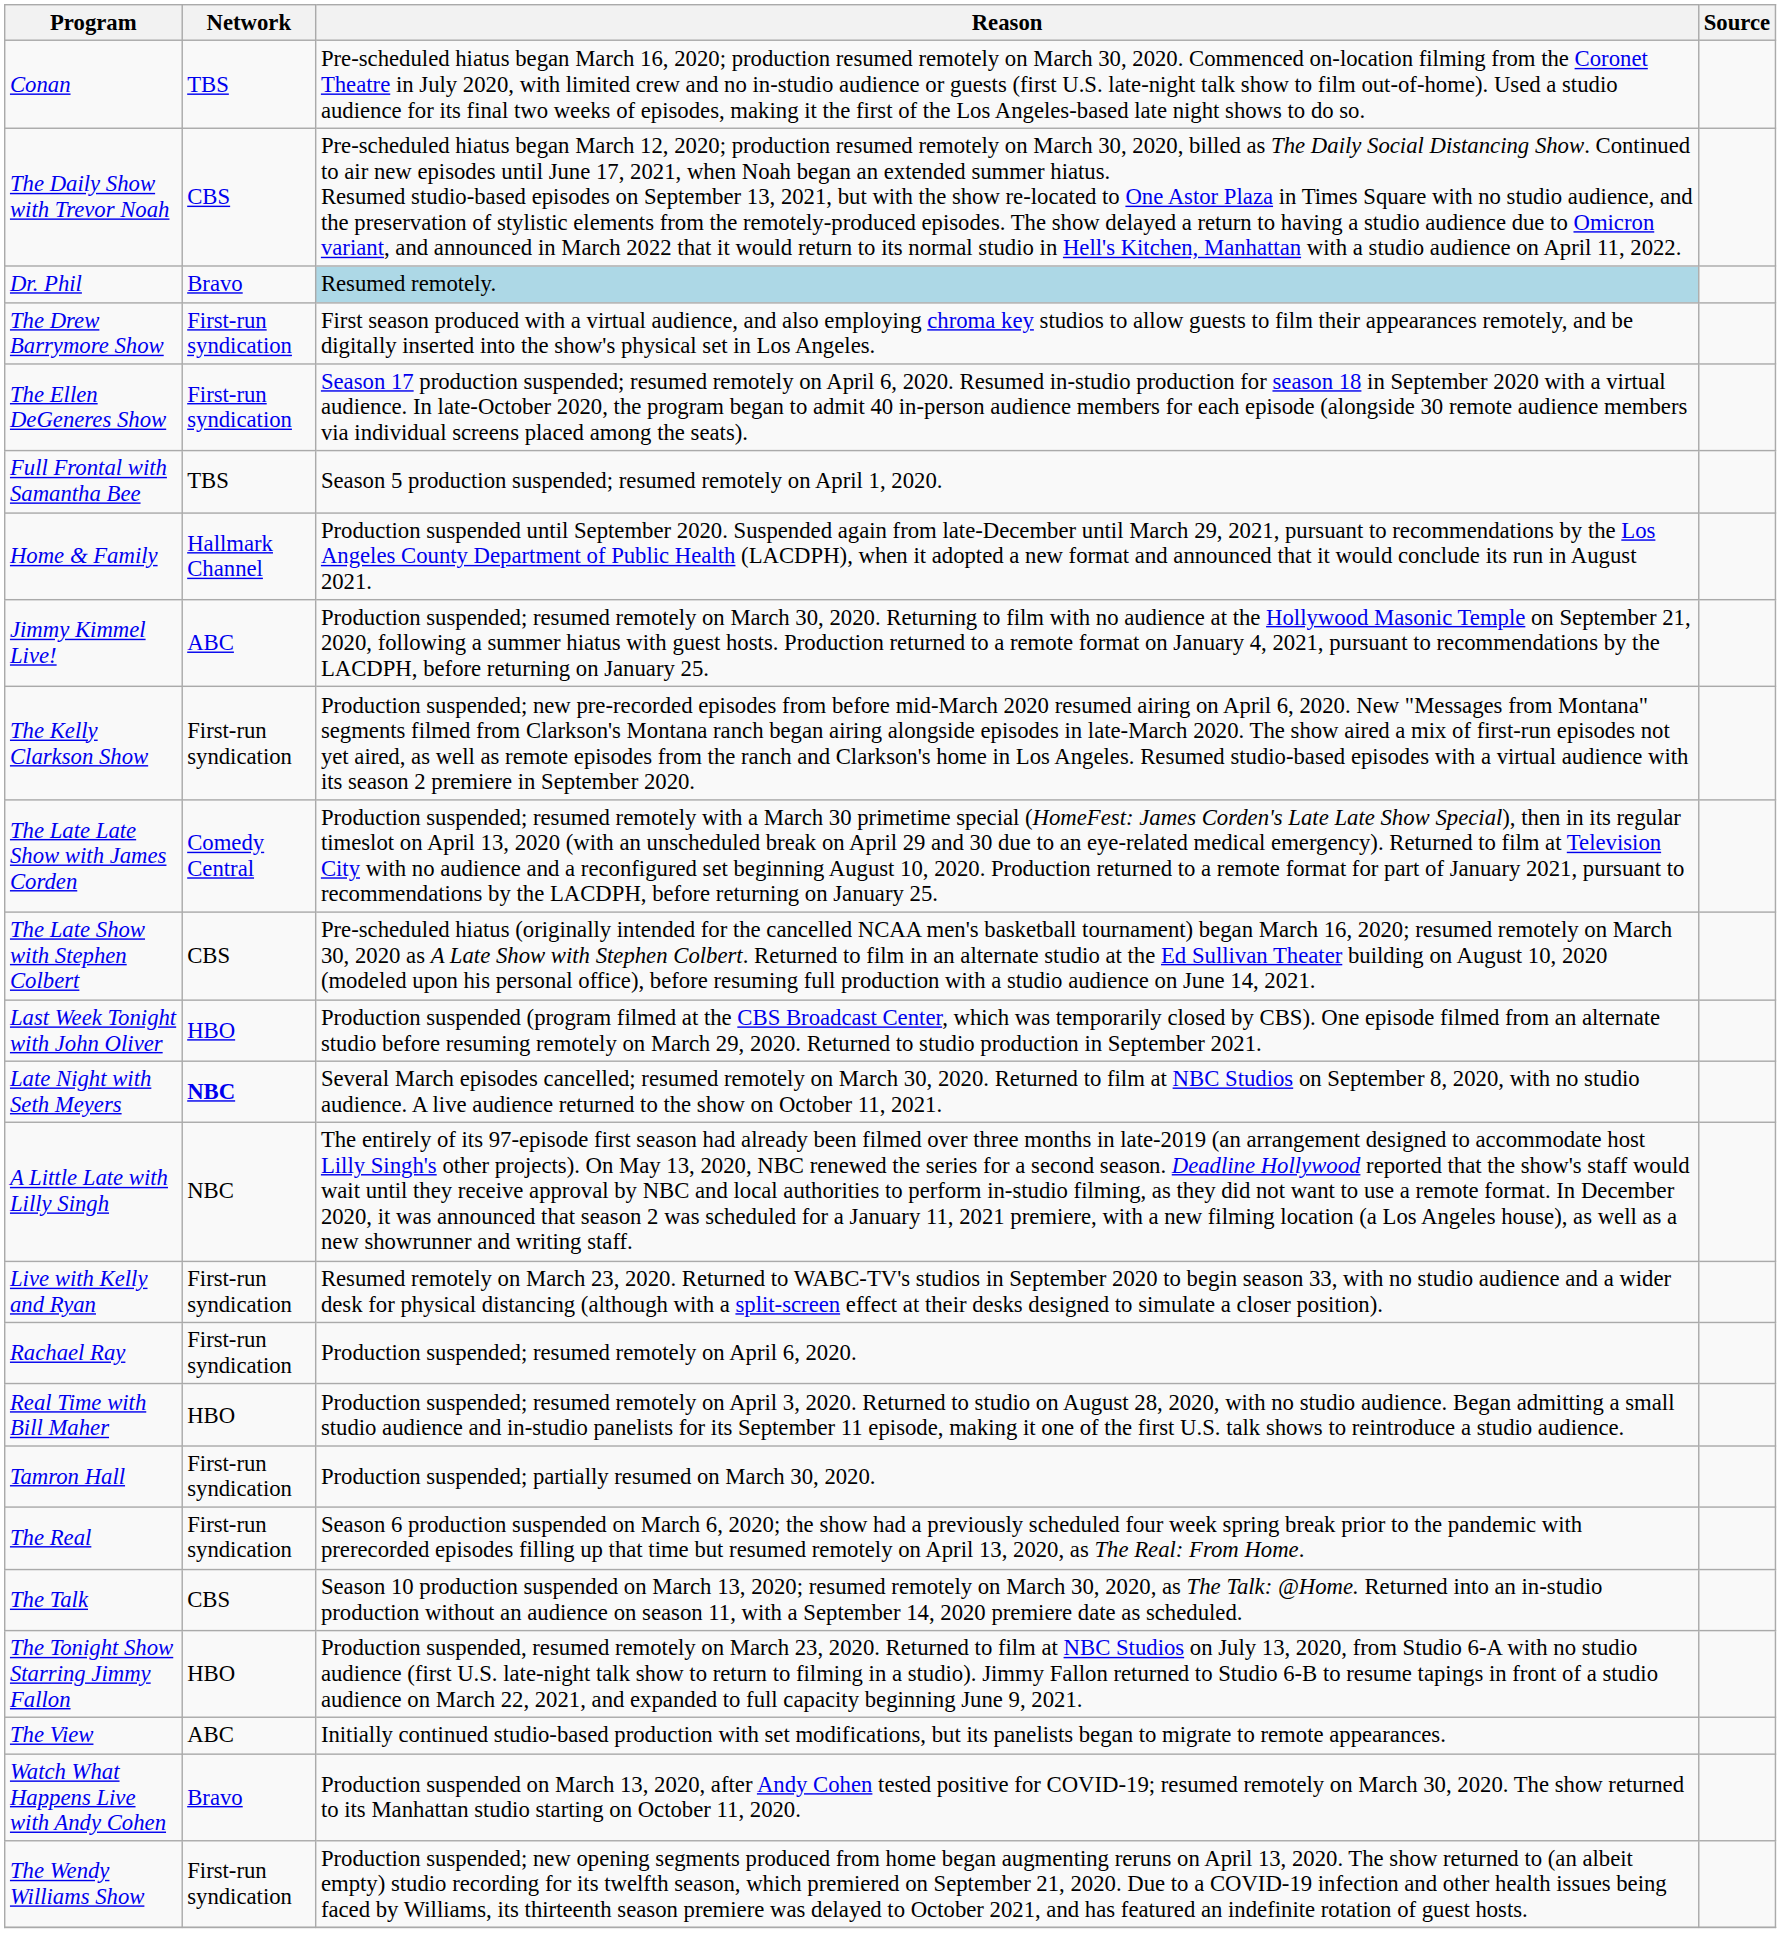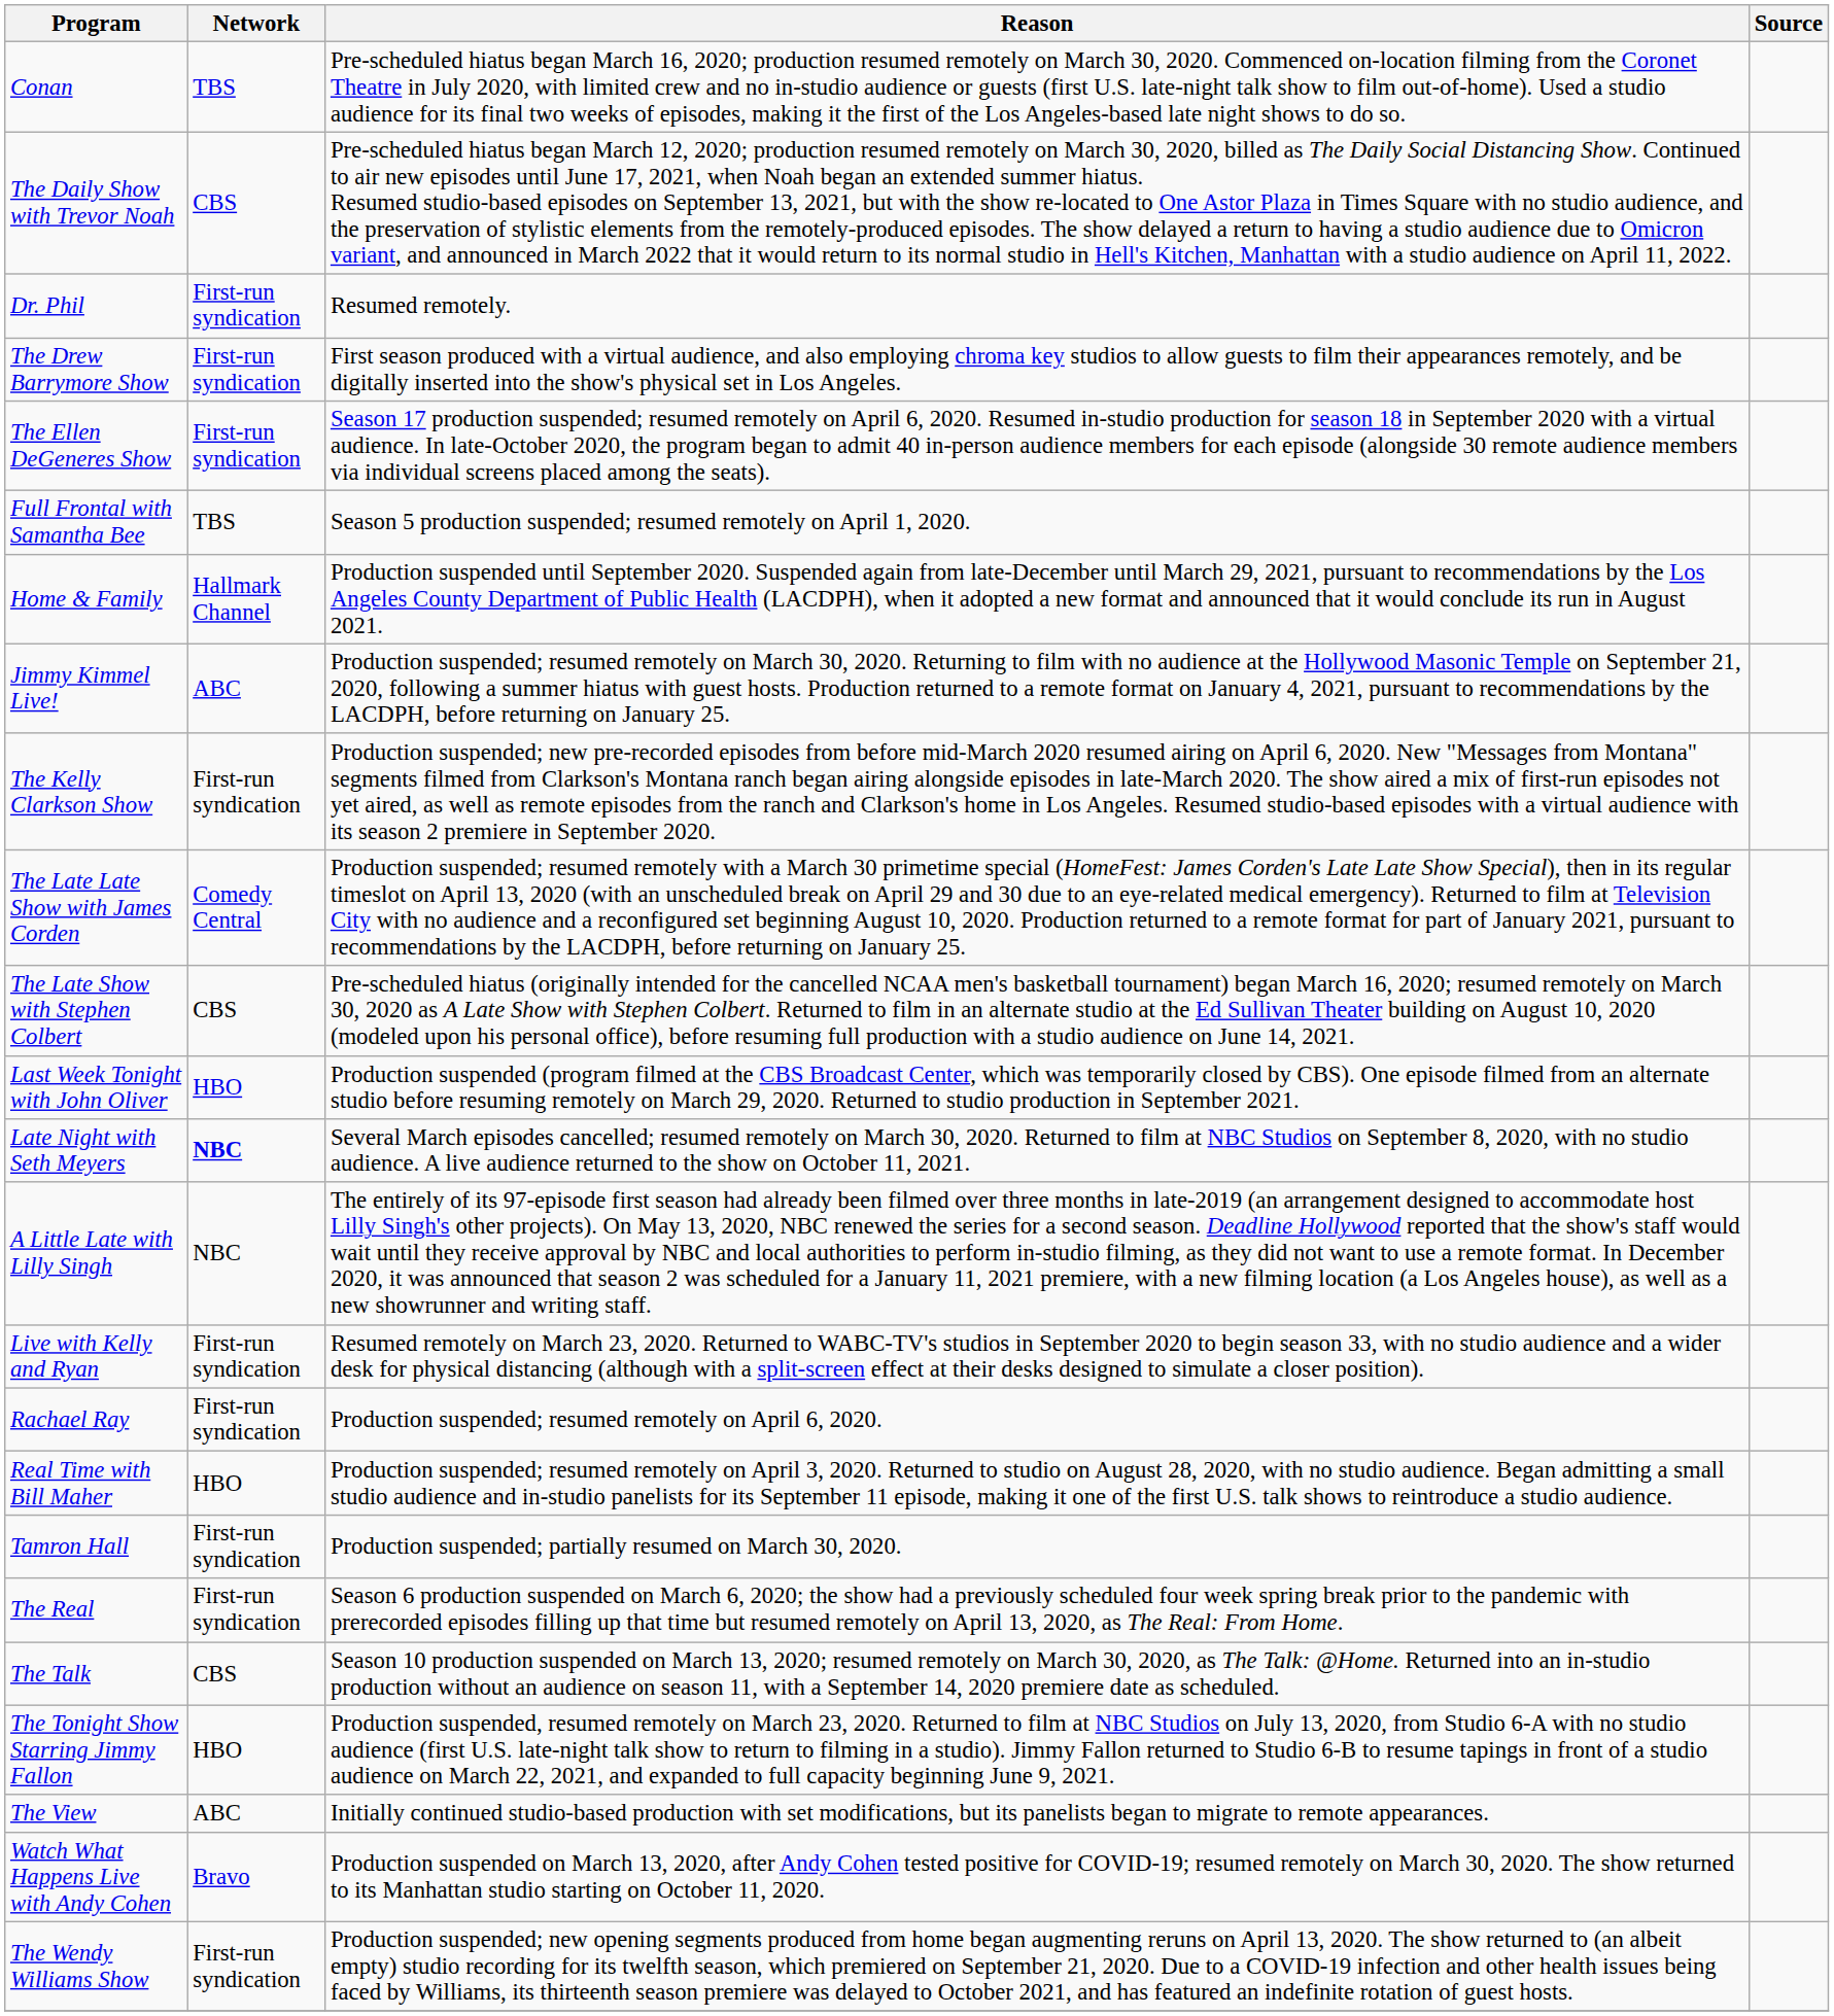Dr. Phil | Network: Bravo -> First-run syndication
Dr. Phil | Reason: lightblue background -> no background
